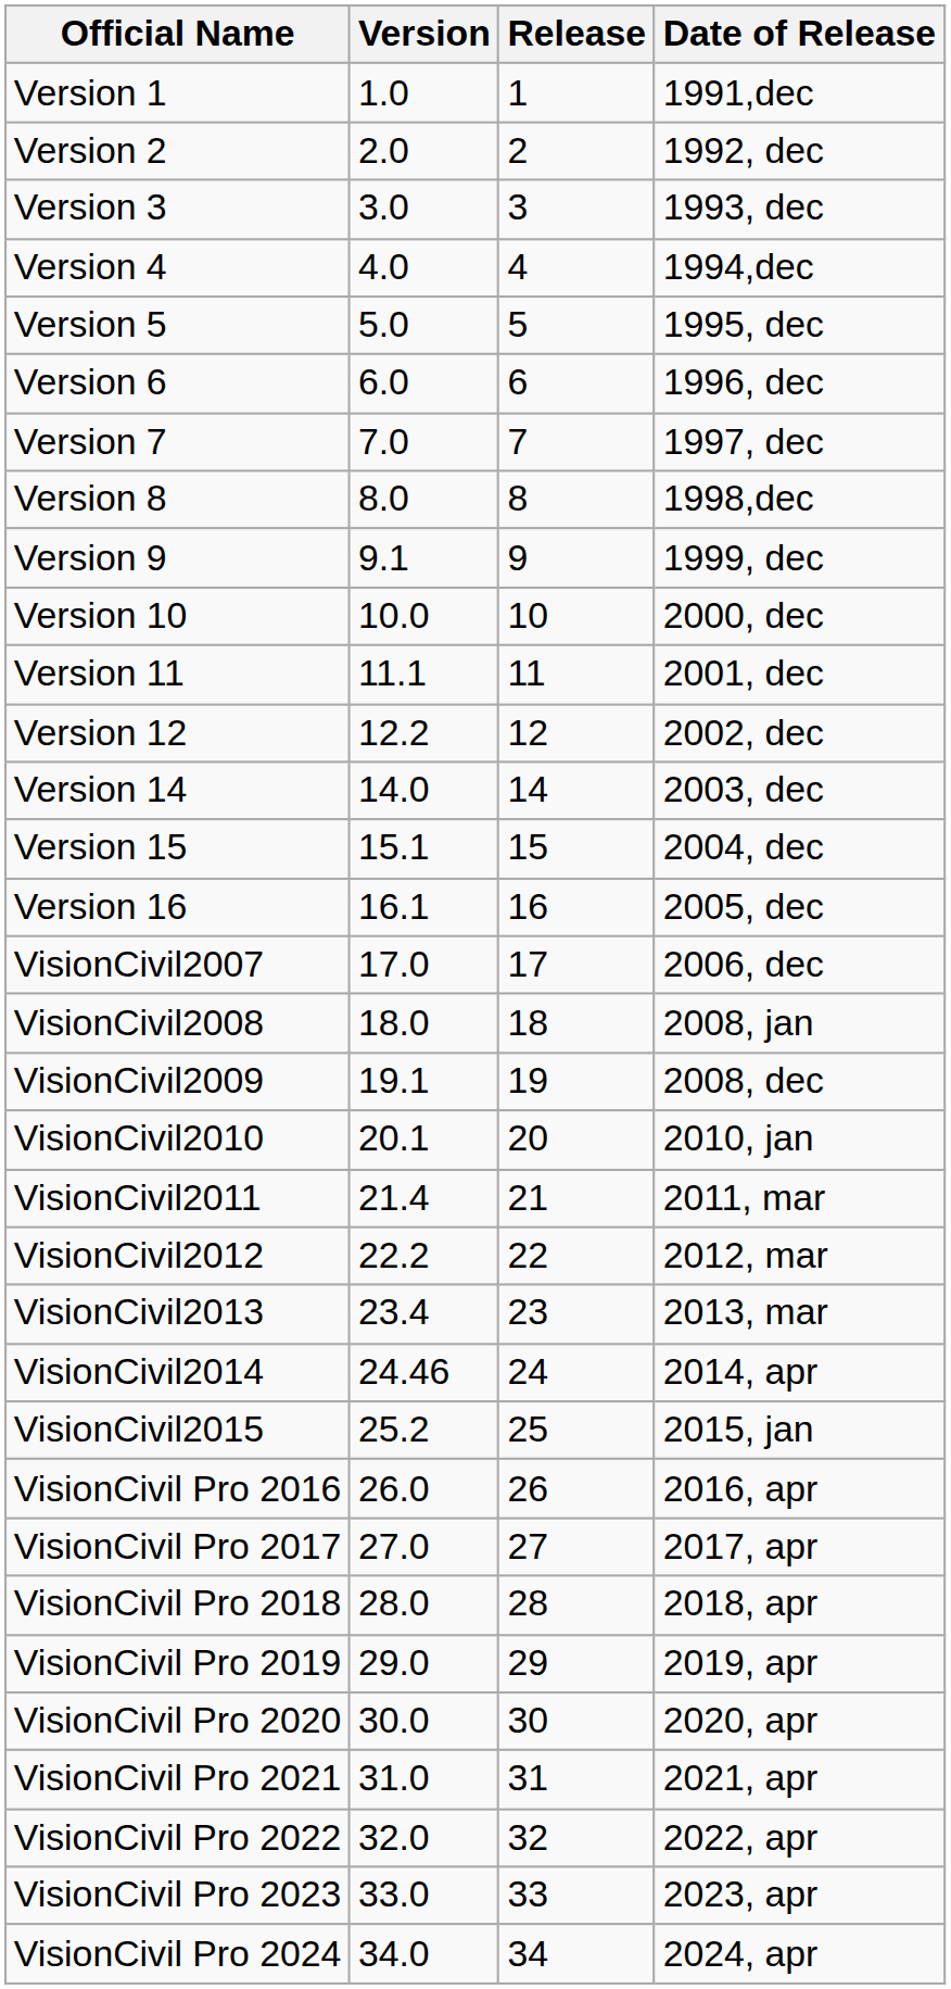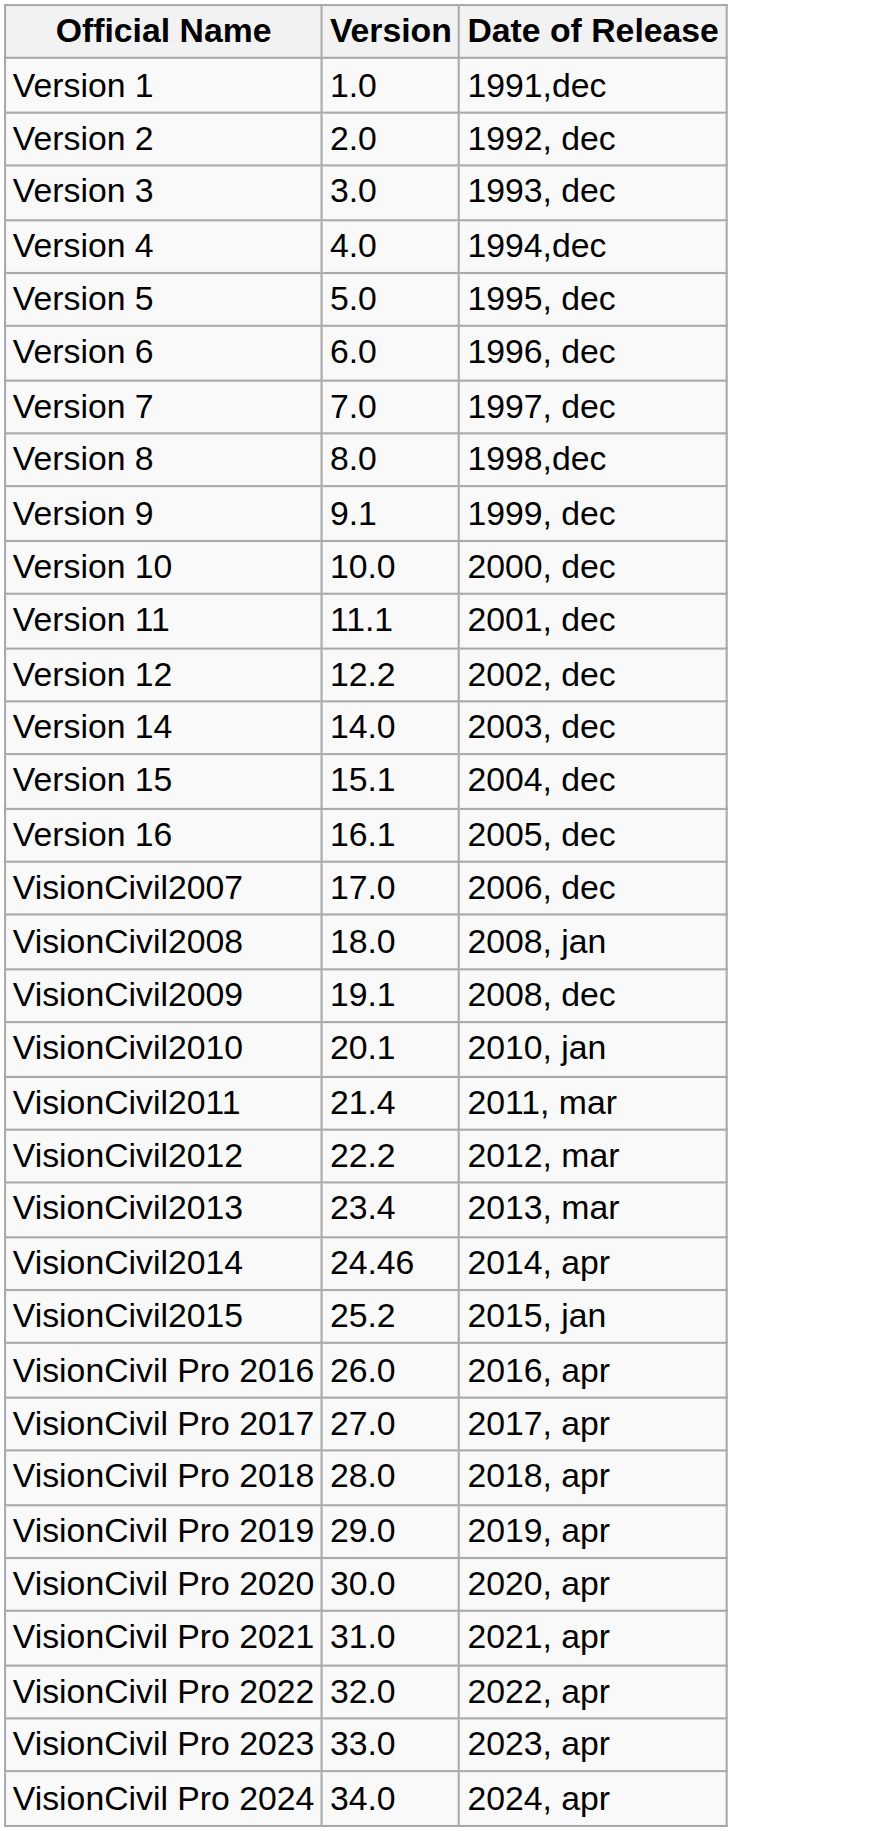- column: Release | 1 | 2 | 3 | 4 | 5 | 6 | 7 | 8 | 9 | 10 | 11 | 12 | 14 | 15 | 16 | 17 | 18 | 19 | 20 | 21 | 22 | 23 | 24 | 25 | 26 | 27 | 28 | 29 | 30 | 31 | 32 | 33 | 34
